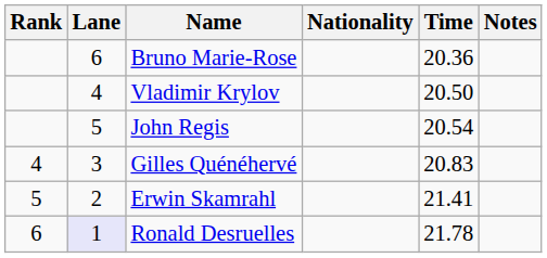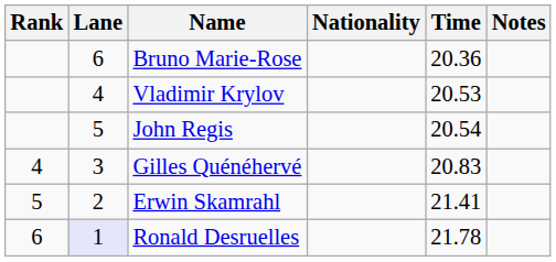Vladimir Krylov | Time: 20.50 -> 20.53
